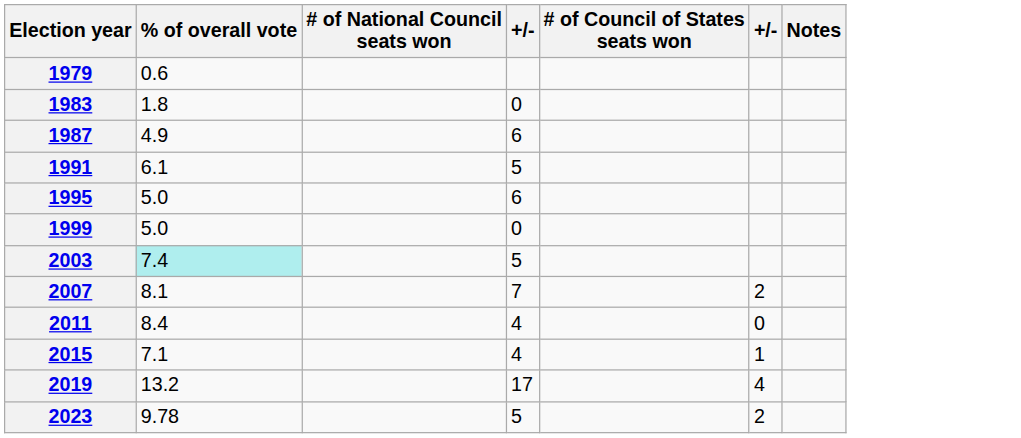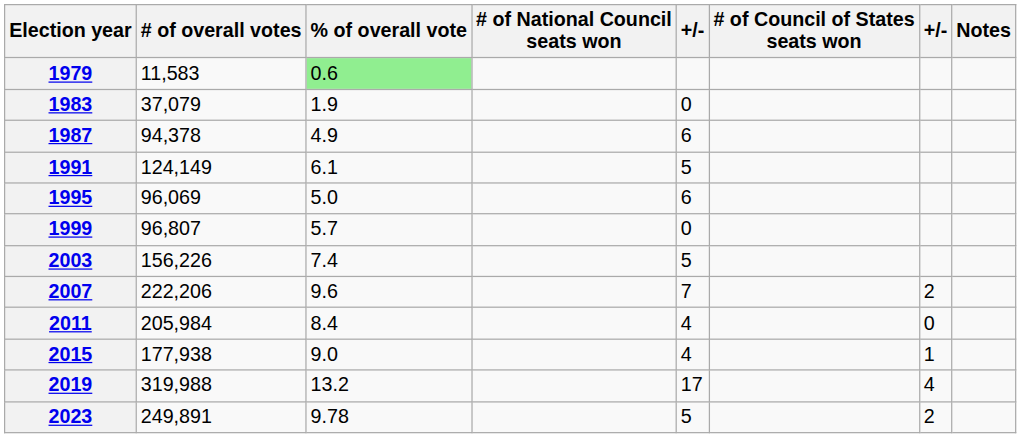+ column: # of overall votes | 11,583 | 37,079 | 94,378 | 124,149 | 96,069 | 96,807 | 156,226 | 222,206 | 205,984 | 177,938 | 319,988 | 249,891
1979 | % of overall vote: no background -> lightgreen background
1983 | % of overall vote: 1.8 -> 1.9
1999 | % of overall vote: 5.0 -> 5.7
2003 | % of overall vote: paleturquoise background -> no background
2007 | % of overall vote: 8.1 -> 9.6
2015 | % of overall vote: 7.1 -> 9.0
